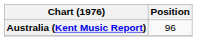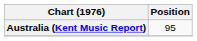Australia (Kent Music Report) | Position: 96 -> 95
